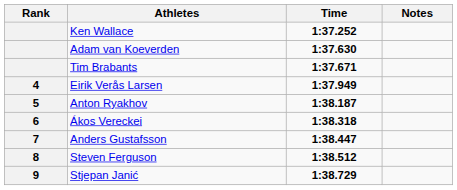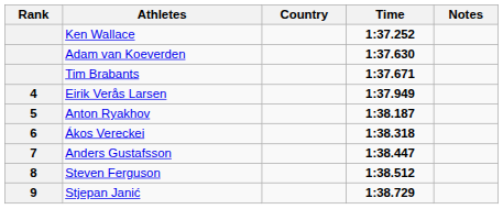+ column: Country
